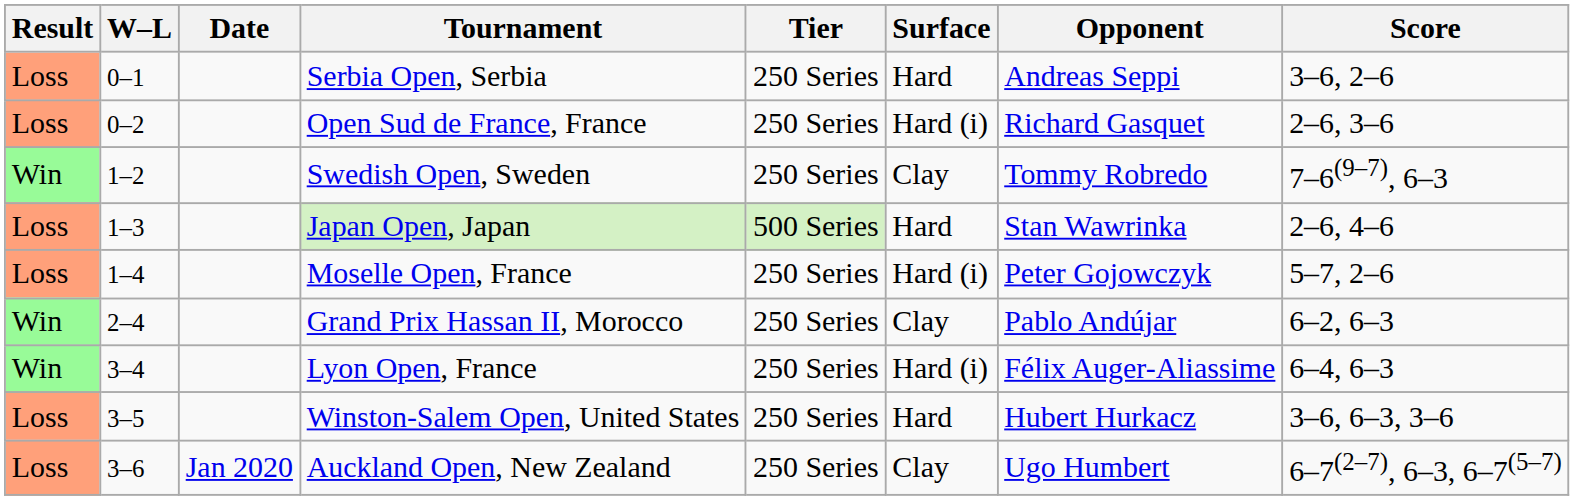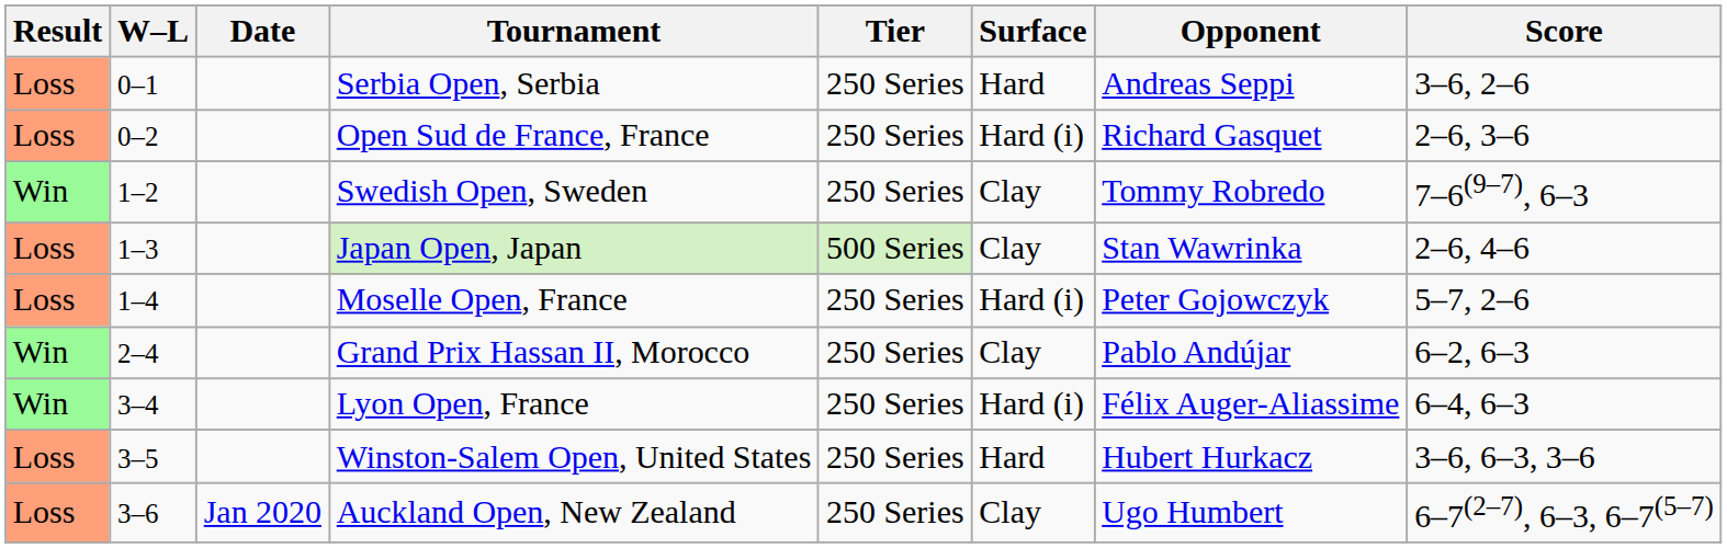Japan Open, Japan | Surface: Hard -> Clay
